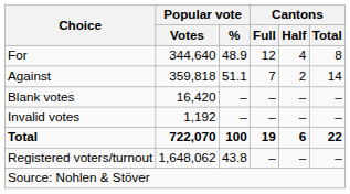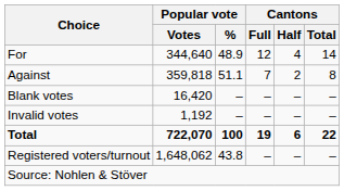For | Cantons / Total: 8 -> 14
Against | Cantons / Total: 14 -> 8
